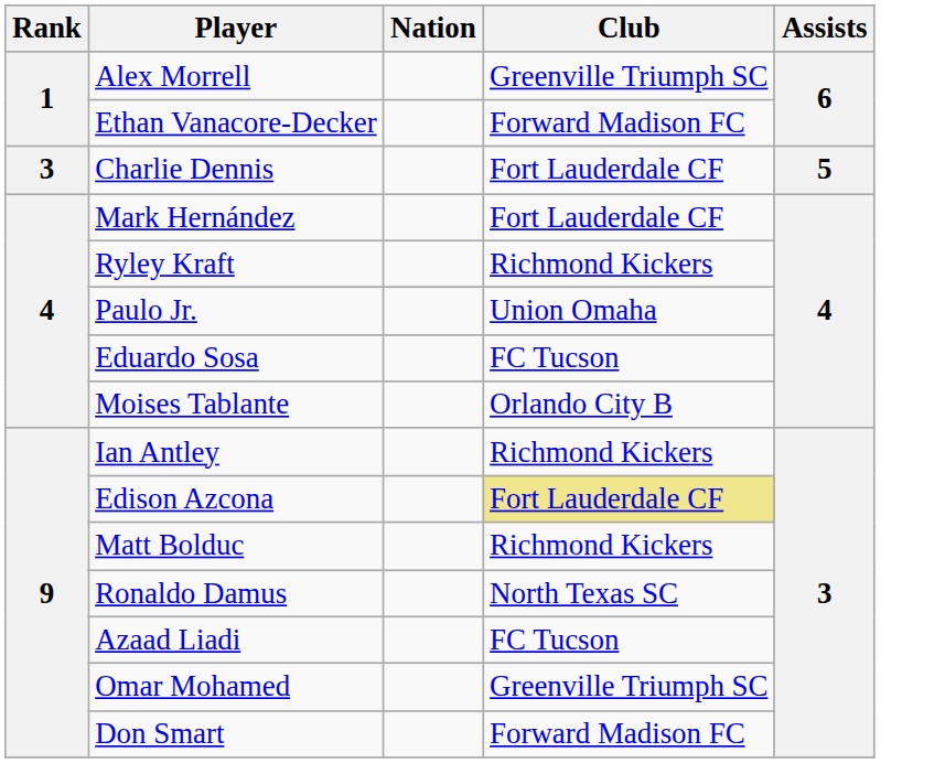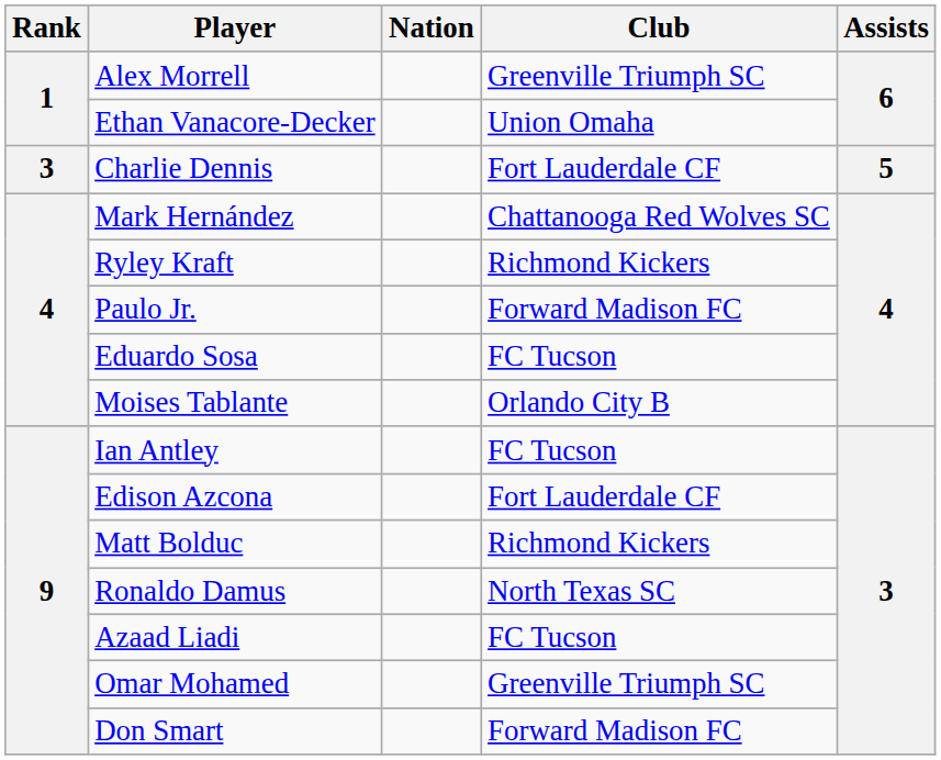Ethan Vanacore-Decker | Club: Forward Madison FC -> Union Omaha
Mark Hernández | Club: Fort Lauderdale CF -> Chattanooga Red Wolves SC
Paulo Jr. | Club: Union Omaha -> Forward Madison FC
Ian Antley | Club: Richmond Kickers -> FC Tucson
Edison Azcona | Club: khaki background -> no background
